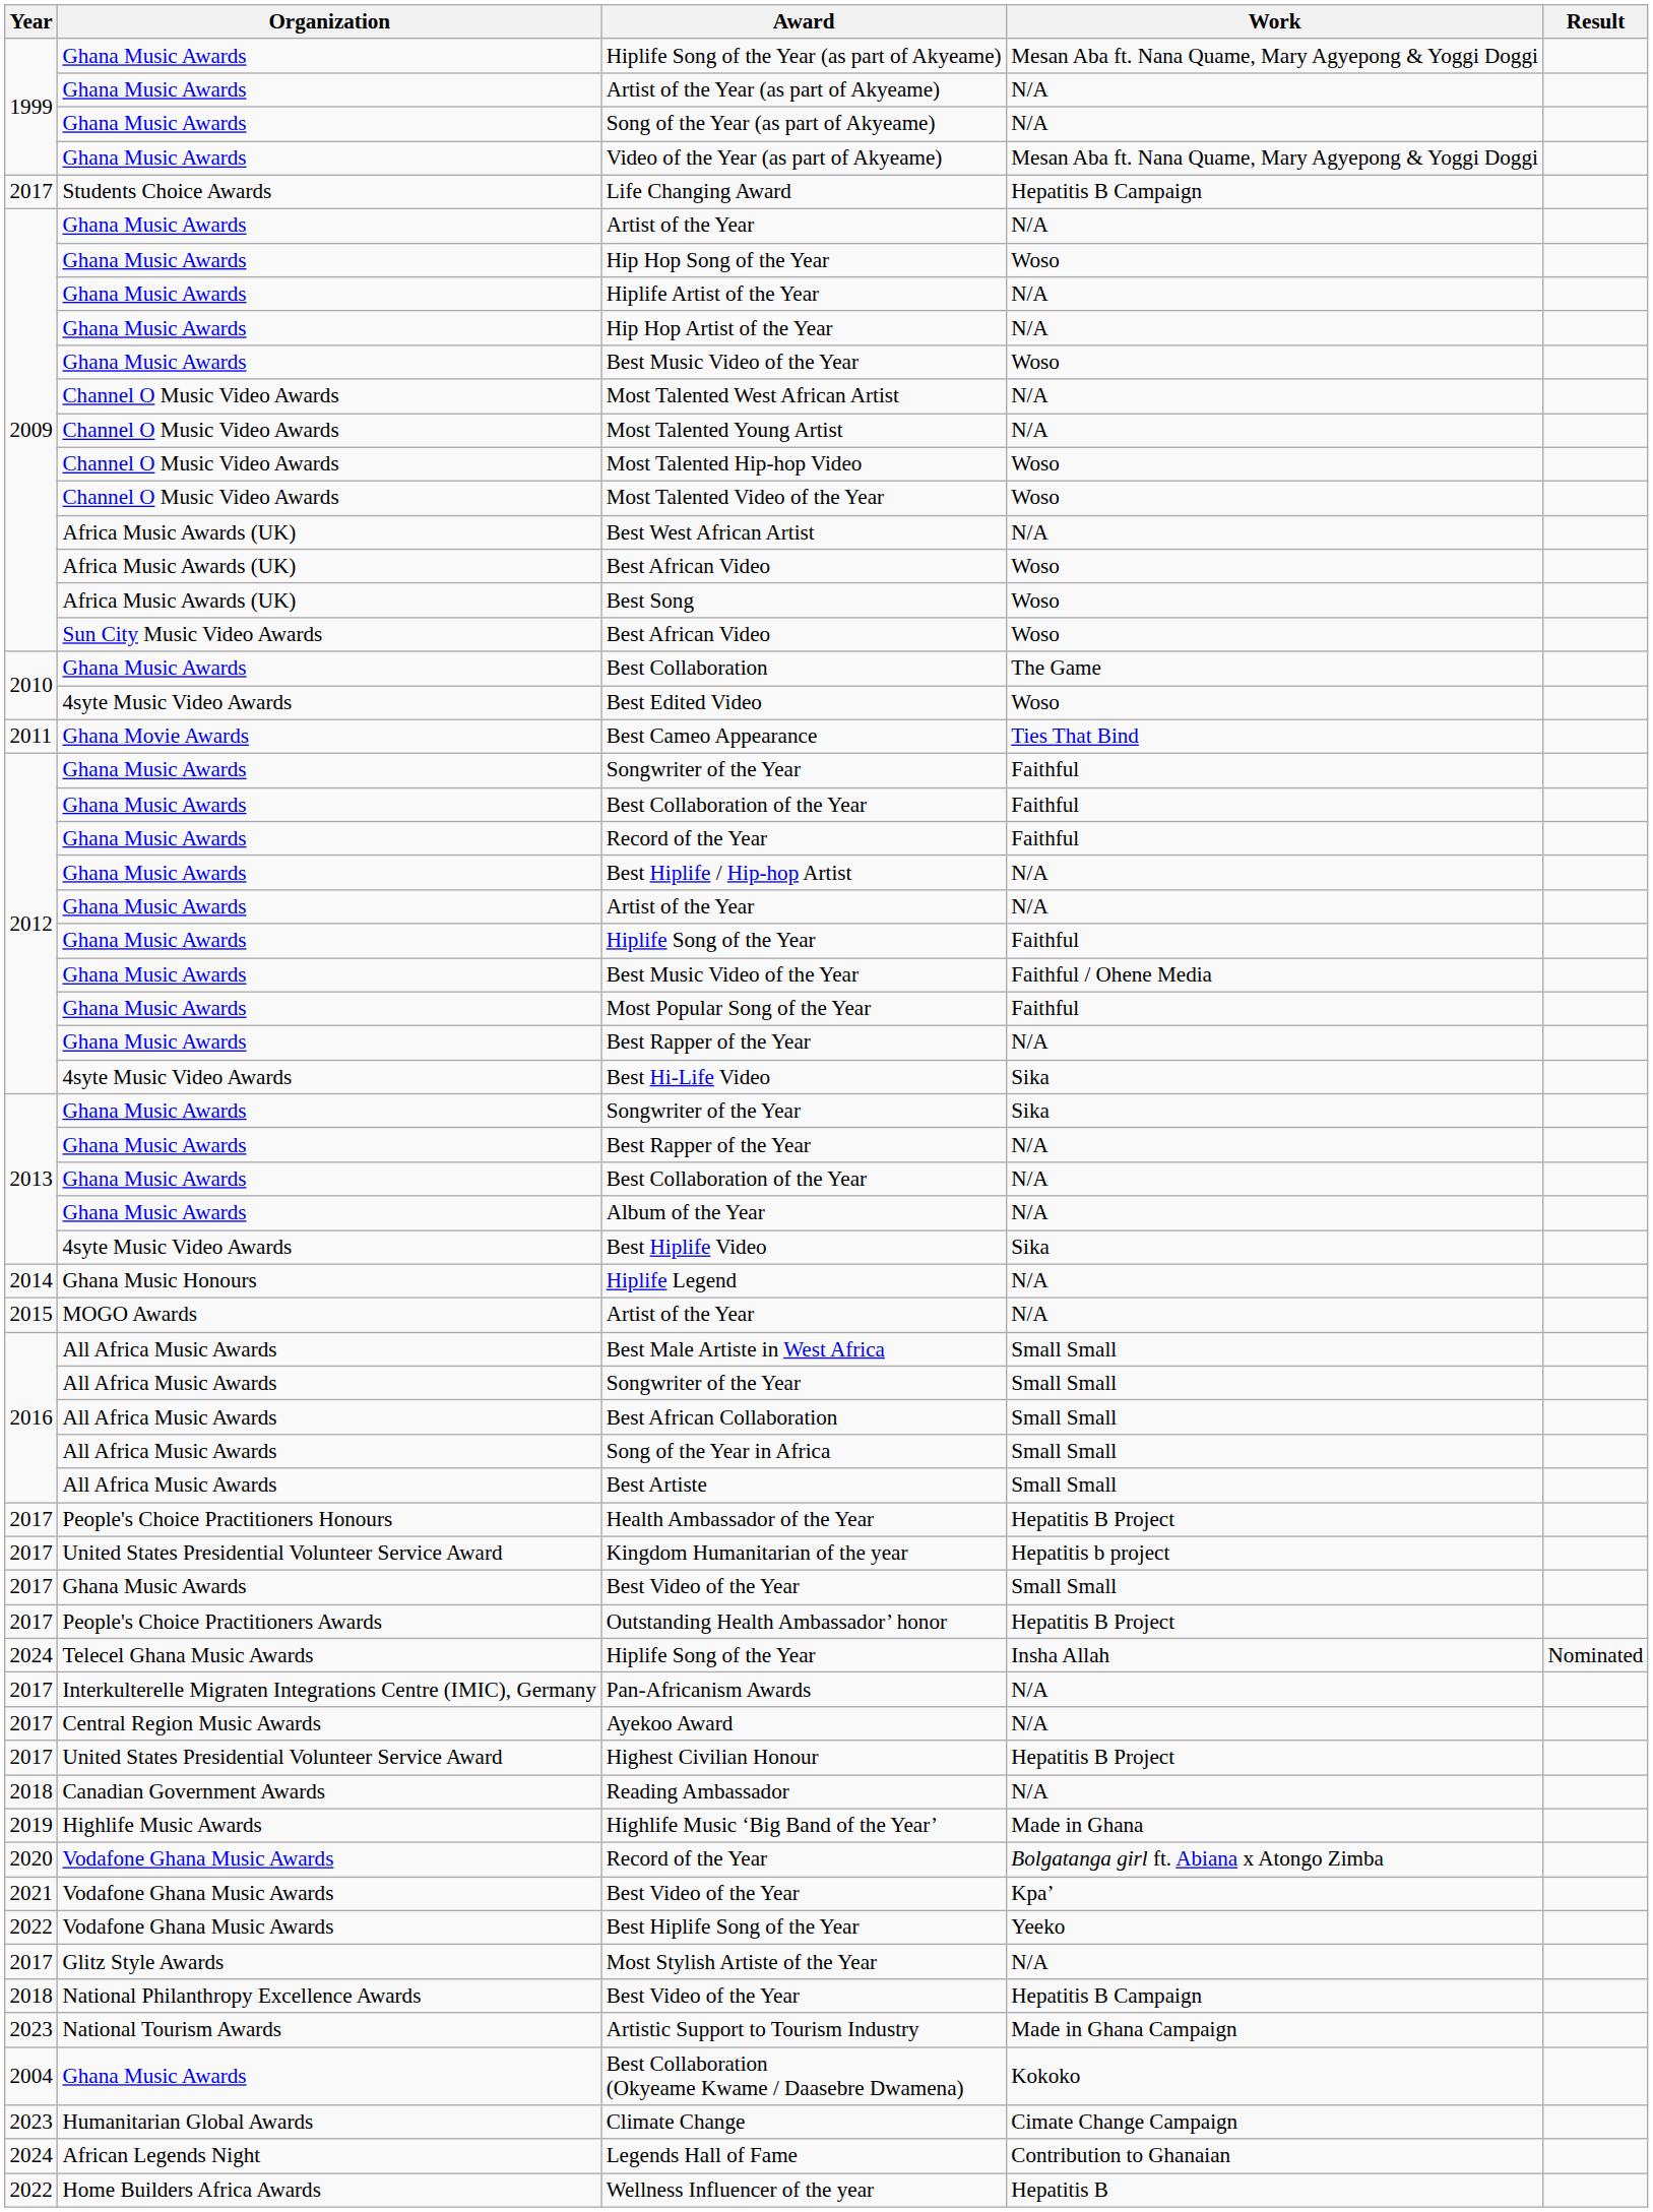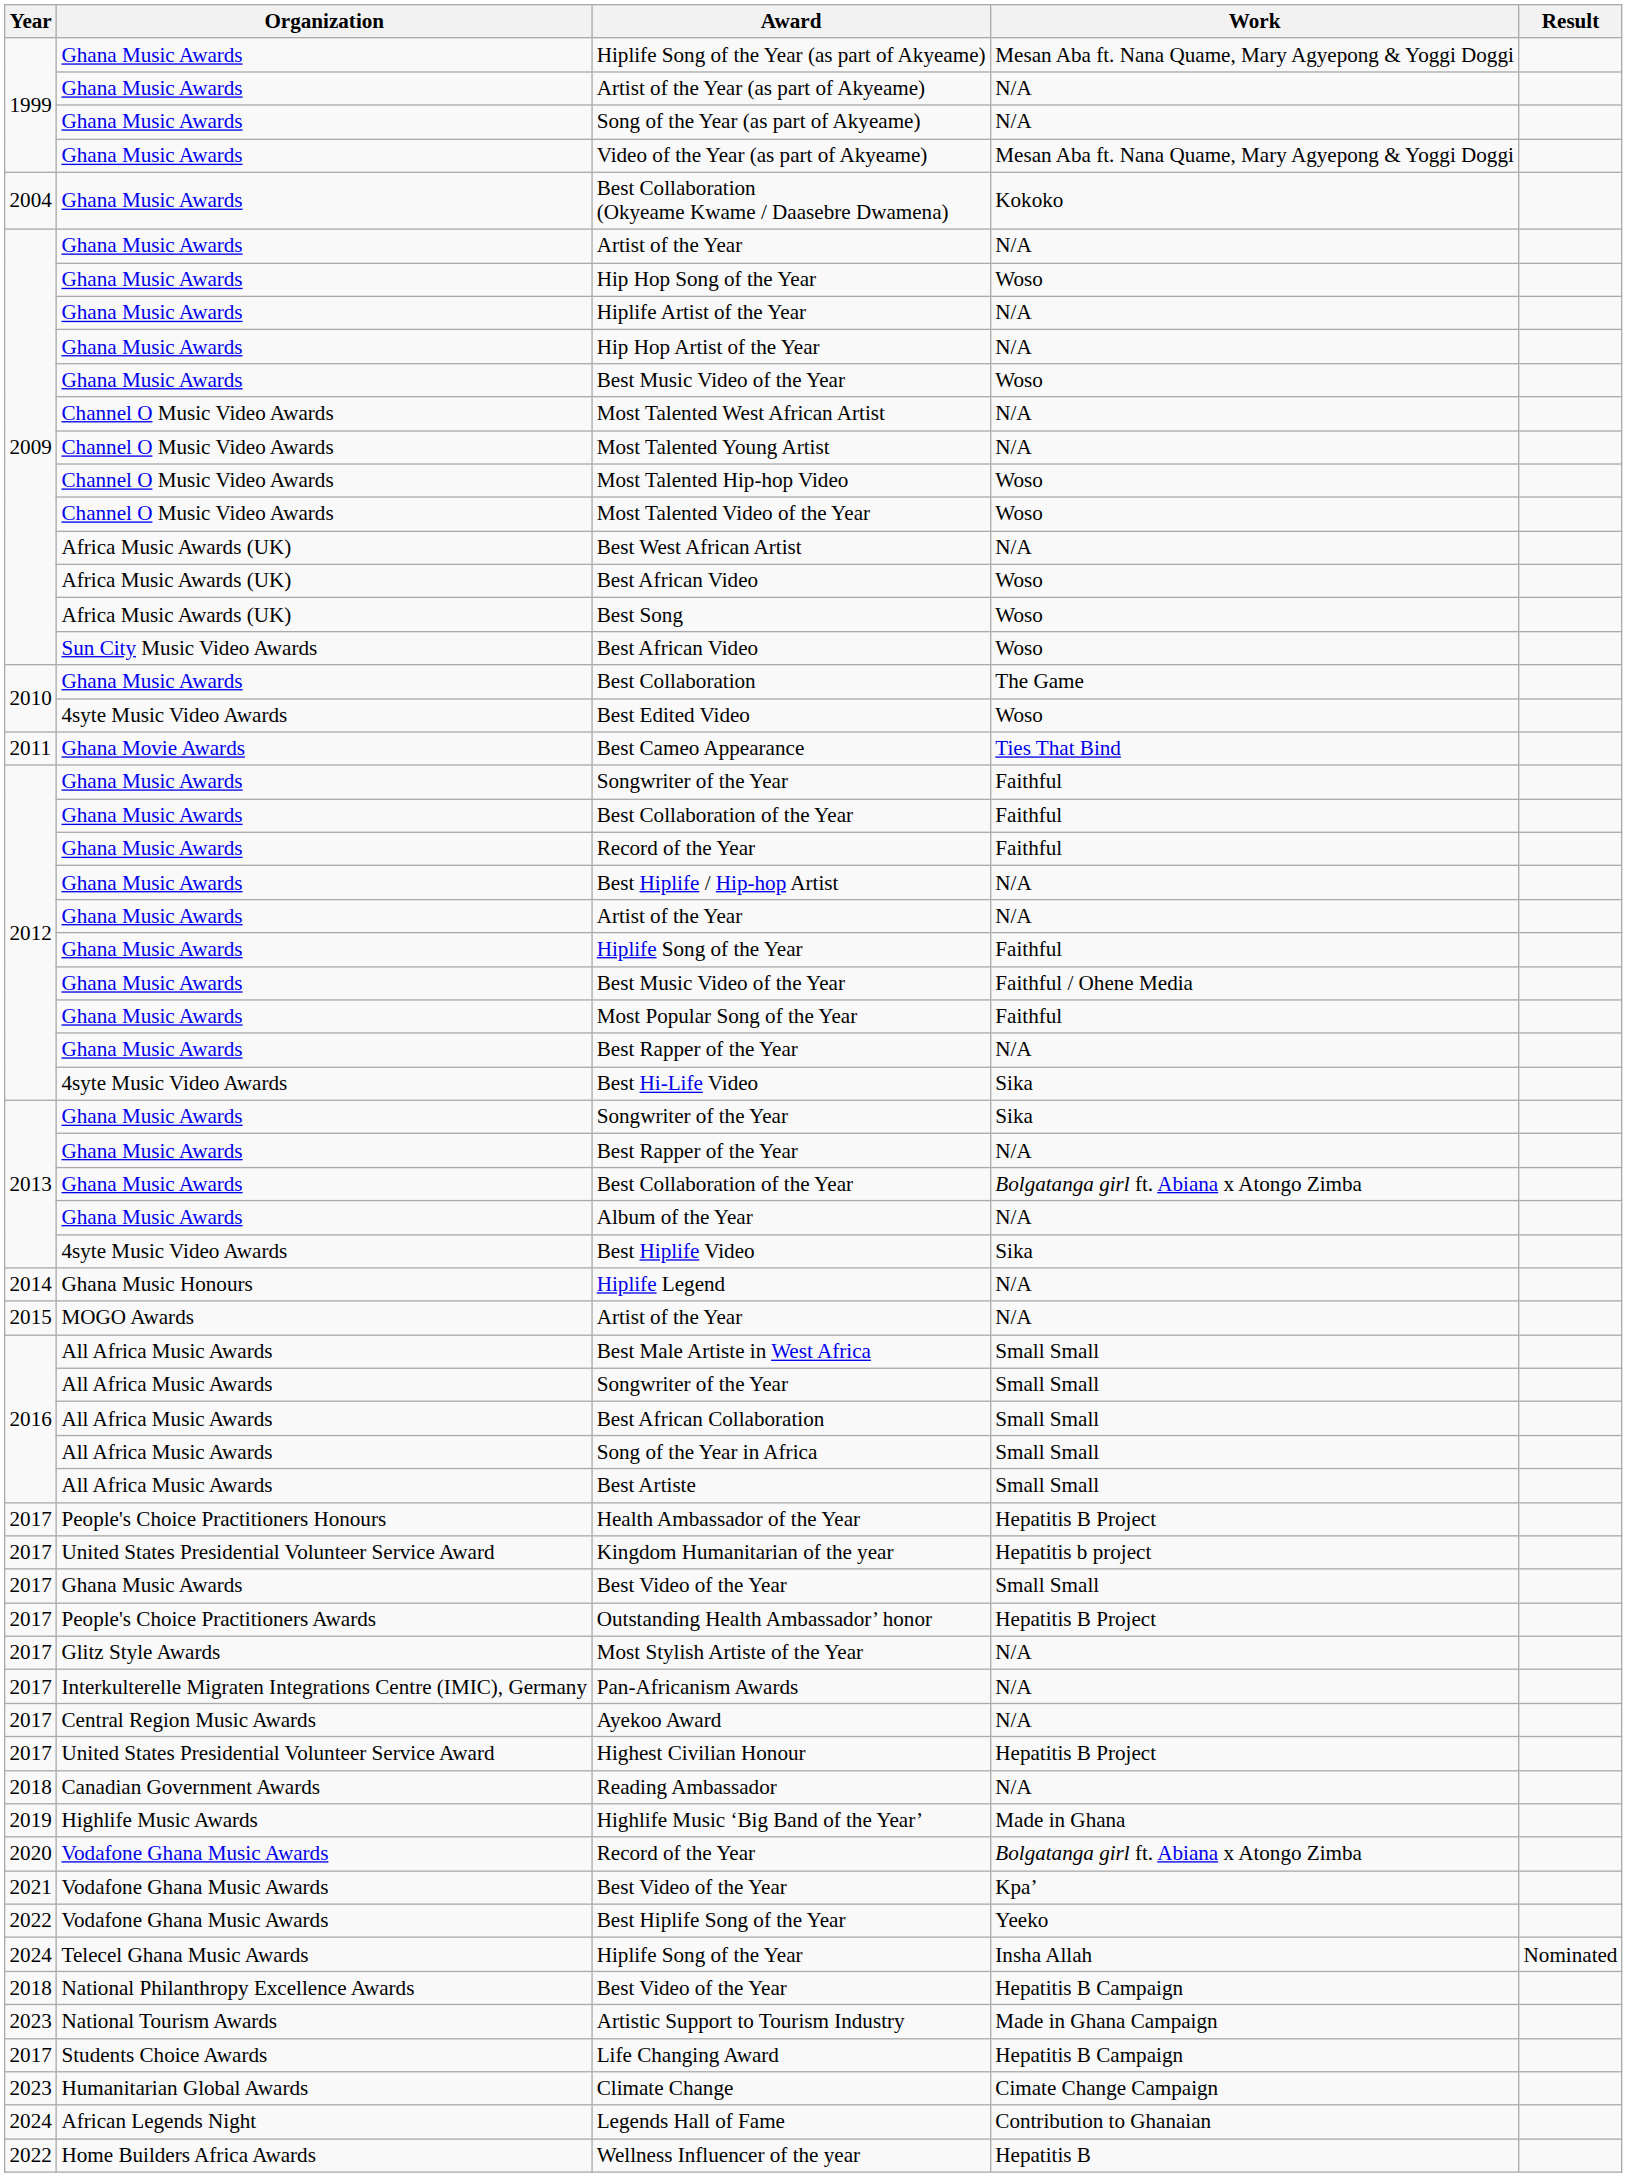rows swapped: Best Collaboration (Okyeame Kwame / Daasebre Dwamena) <-> Life Changing Award
2013 / Best Collaboration of the Year | Work: N/A -> Bolgatanga girl ft. Abiana x Atongo Zimba
rows swapped: Most Stylish Artiste of the Year <-> 2024 / Hiplife Song of the Year
